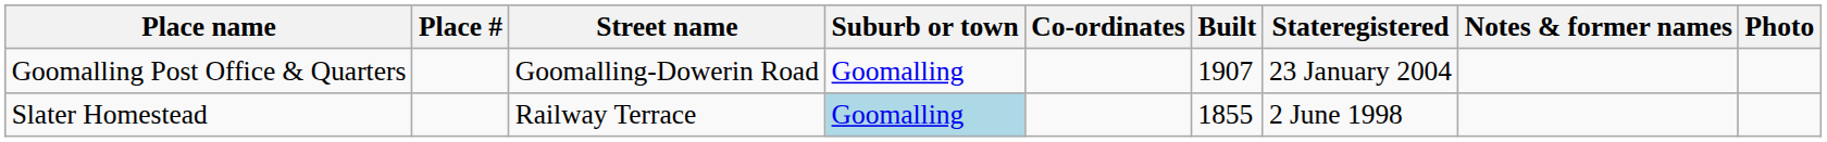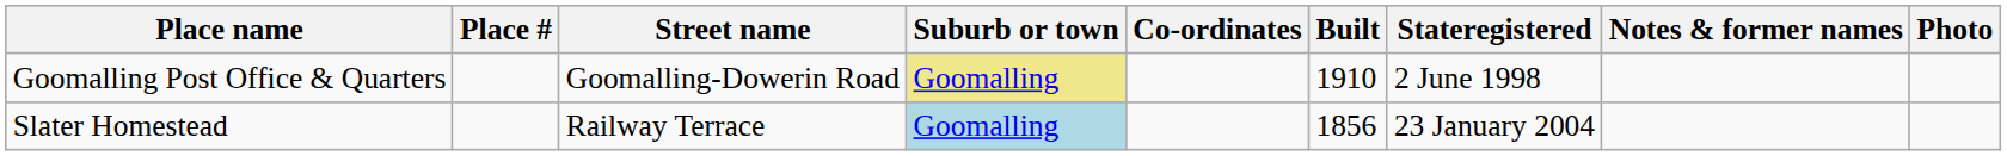Goomalling Post Office & Quarters | Suburb or town: no background -> khaki background
Goomalling Post Office & Quarters | Built: 1907 -> 1910
Goomalling Post Office & Quarters | Stateregistered: 23 January 2004 -> 2 June 1998
Slater Homestead | Built: 1855 -> 1856
Slater Homestead | Stateregistered: 2 June 1998 -> 23 January 2004
